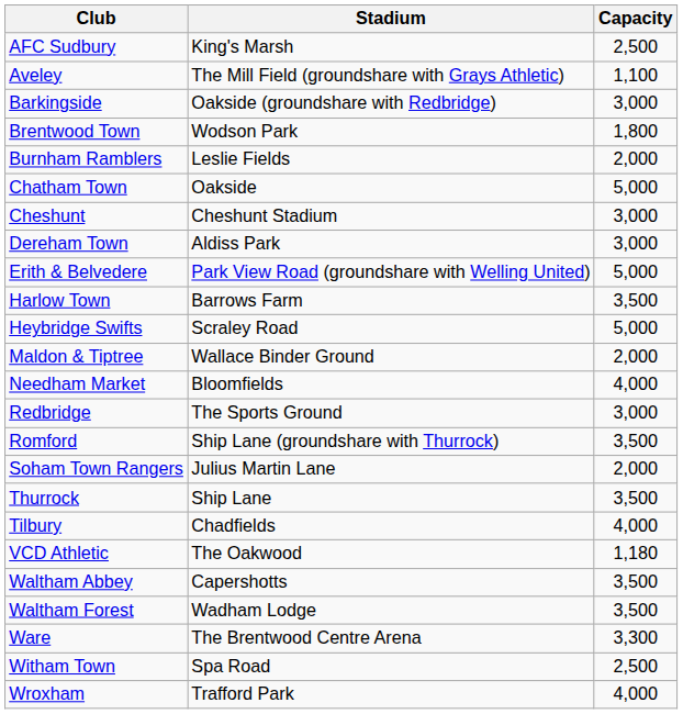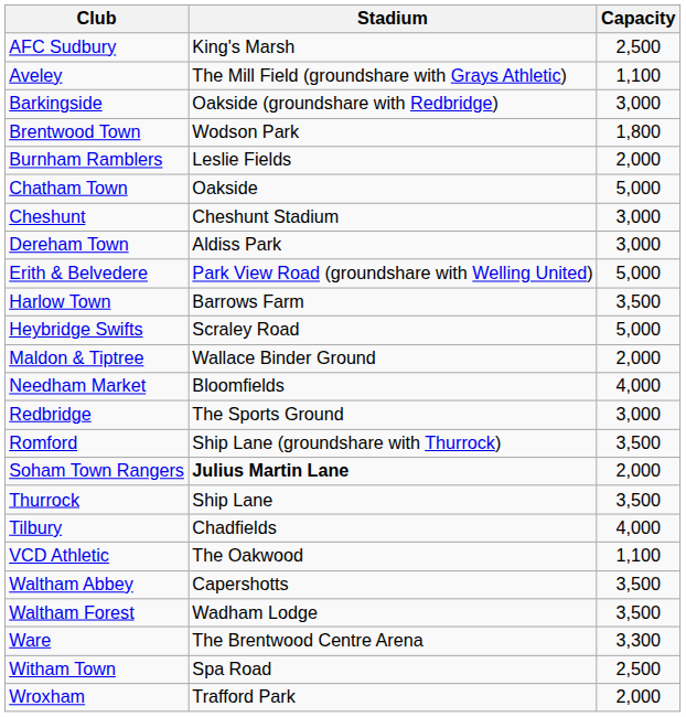Soham Town Rangers | Stadium: normal -> bold
VCD Athletic | Capacity: 1,180 -> 1,100
Wroxham | Capacity: 4,000 -> 2,000
